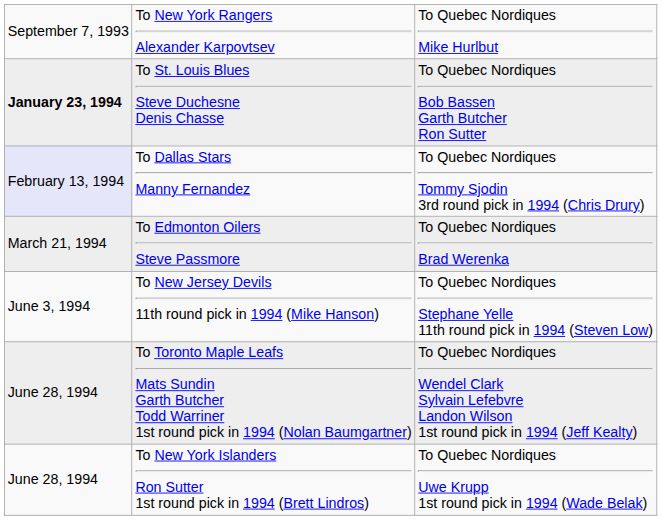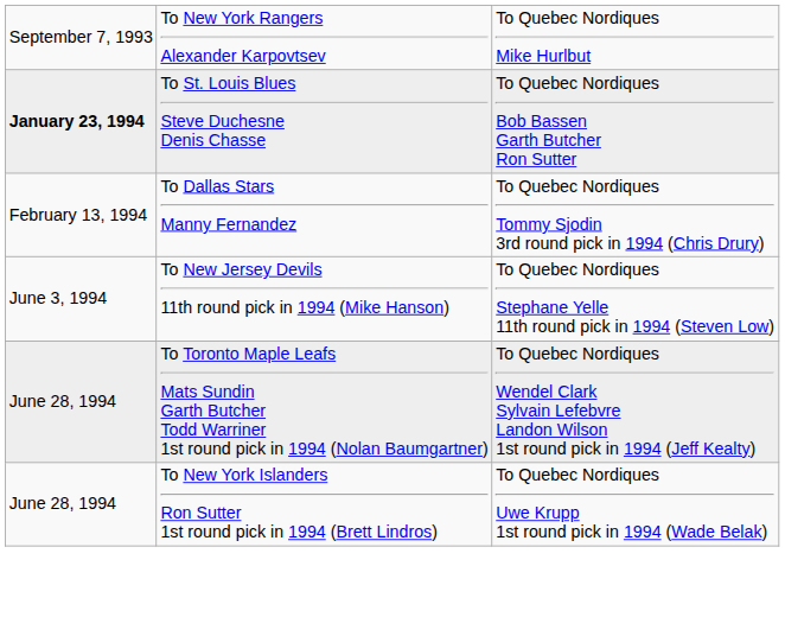To Dallas Stars Manny Fernandez | column 1: lavender background -> no background
- row: March 21, 1994 | To Edmonton Oilers Steve Passmore | To Quebec Nordiques Brad Werenka
